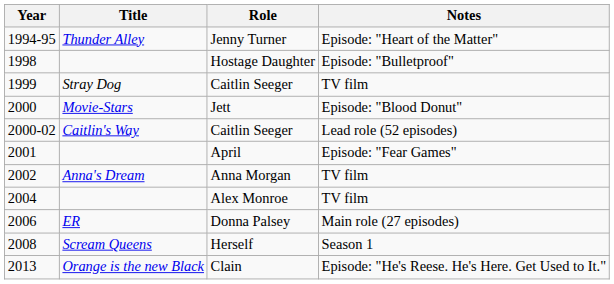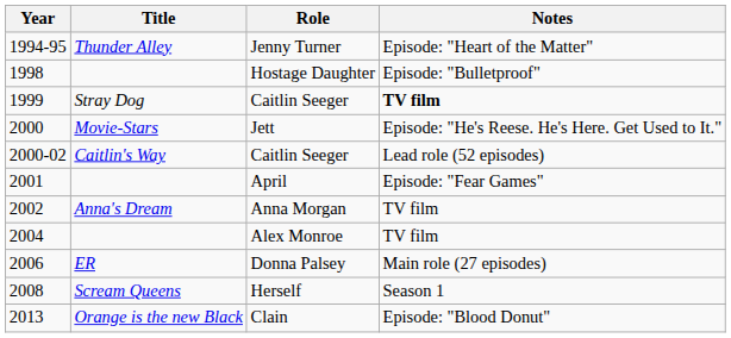1999 / Caitlin Seeger | Notes: normal -> bold
Jett | Notes: Episode: "Blood Donut" -> Episode: "He's Reese. He's Here. Get Used to It."
Clain | Notes: Episode: "He's Reese. He's Here. Get Used to It." -> Episode: "Blood Donut"
